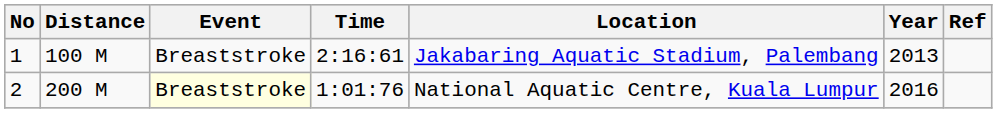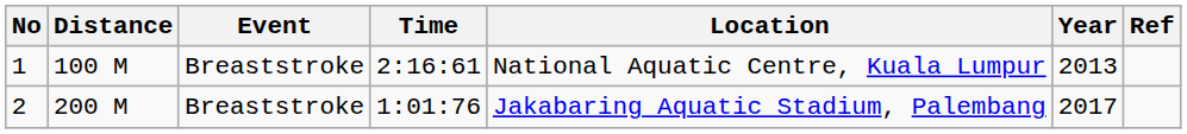1 | Location: Jakabaring Aquatic Stadium, Palembang -> National Aquatic Centre, Kuala Lumpur
2 | Event: lightyellow background -> no background
2 | Location: National Aquatic Centre, Kuala Lumpur -> Jakabaring Aquatic Stadium, Palembang
2 | Year: 2016 -> 2017
